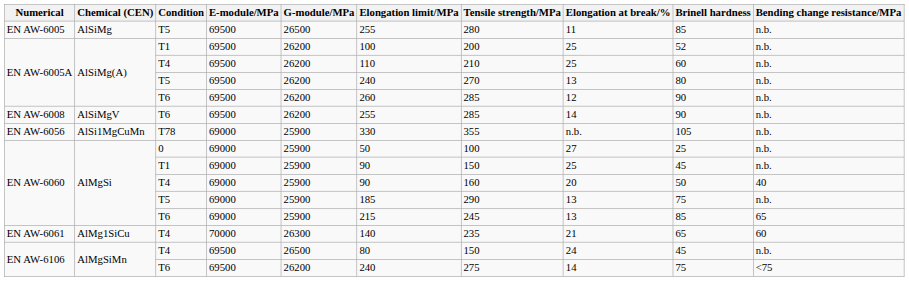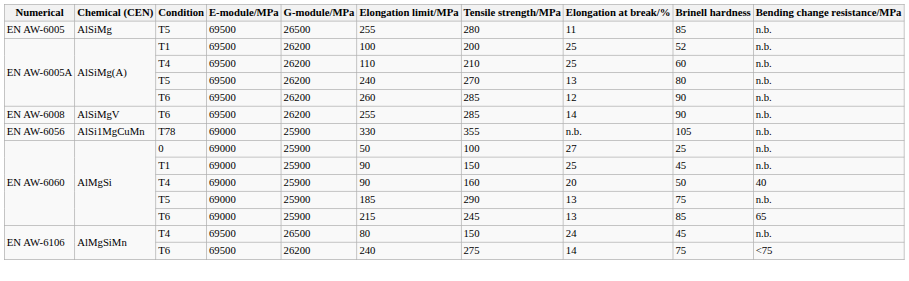- row: EN AW-6061 | AlMg1SiCu | T4 | 70000 | 26300 | 140 | 235 | 21 | 65 | 60
